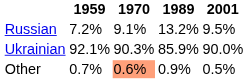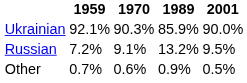rows swapped: Ukrainian <-> Russian
Other | 1970: lightsalmon background -> no background
